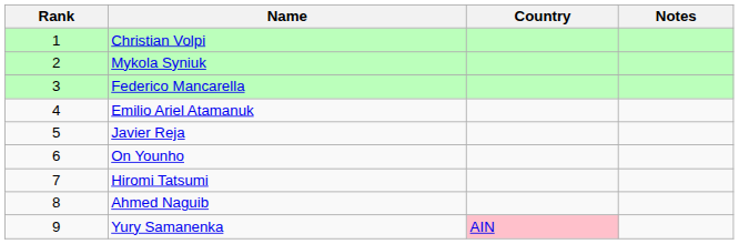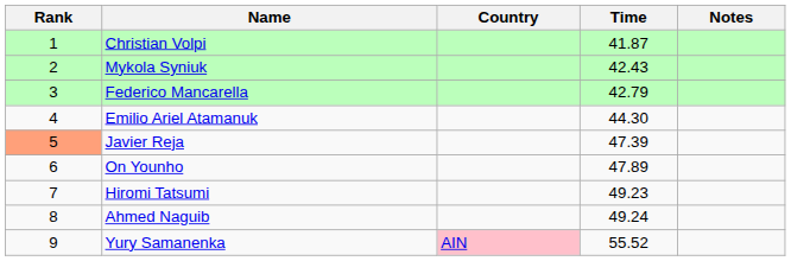+ column: Time | 41.87 | 42.43 | 42.79 | 44.30 | 47.39 | 47.89 | 49.23 | 49.24 | 55.52
Javier Reja | Rank: no background -> lightsalmon background
